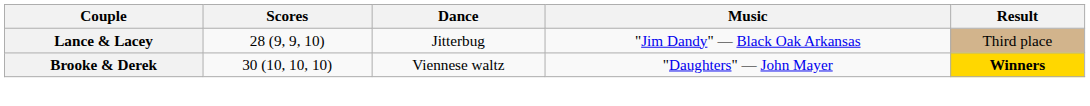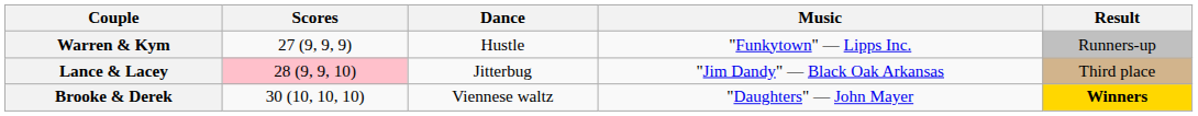+ row: Warren & Kym | 27 (9, 9, 9) | Hustle | "Funkytown" — Lipps Inc. | Runners-up
Lance & Lacey | Scores: no background -> pink background
